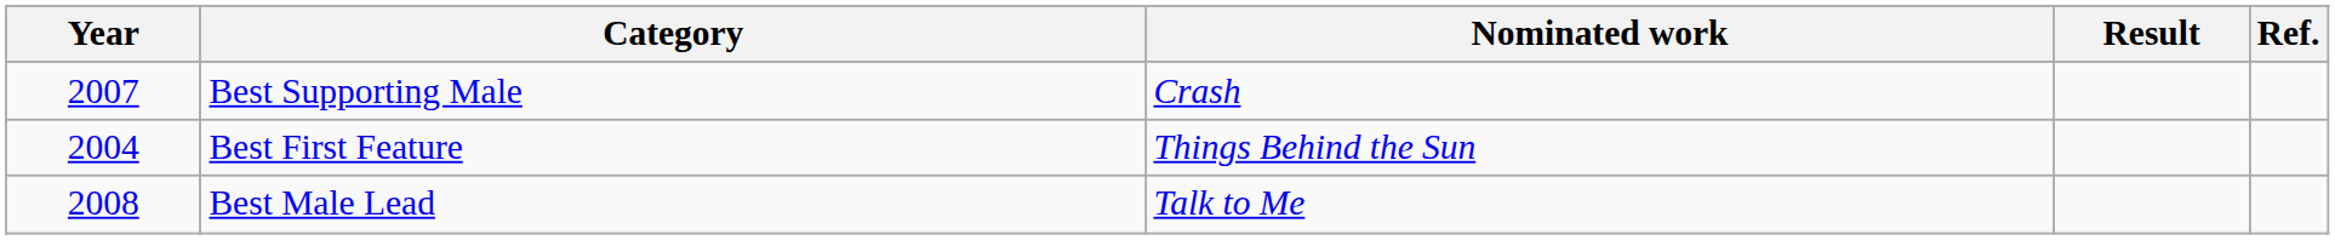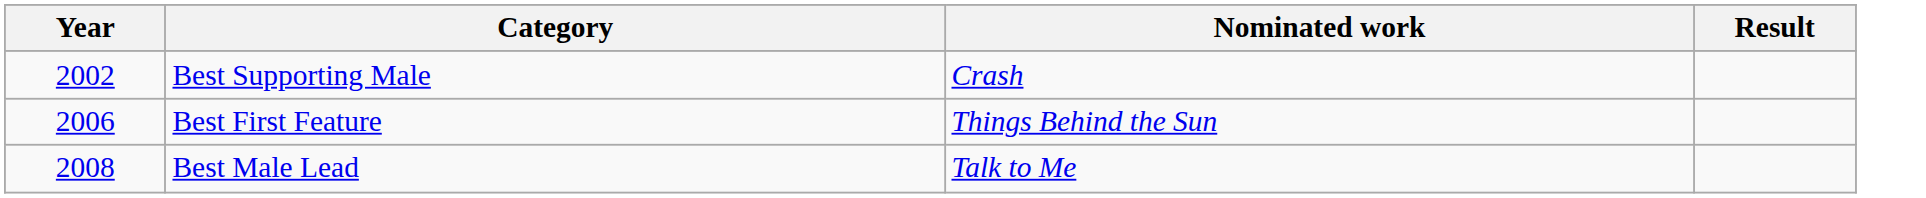- column: Ref.
Best Supporting Male | Year: 2007 -> 2002
Best First Feature | Year: 2004 -> 2006
